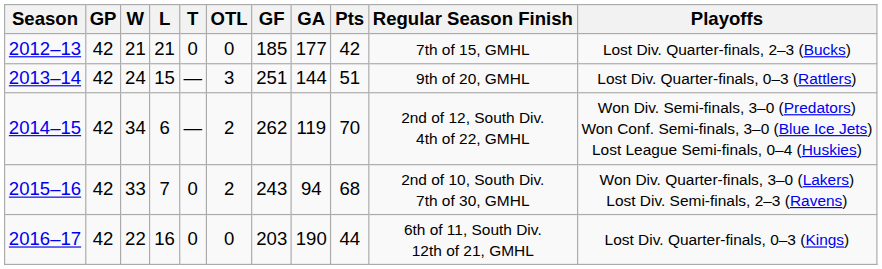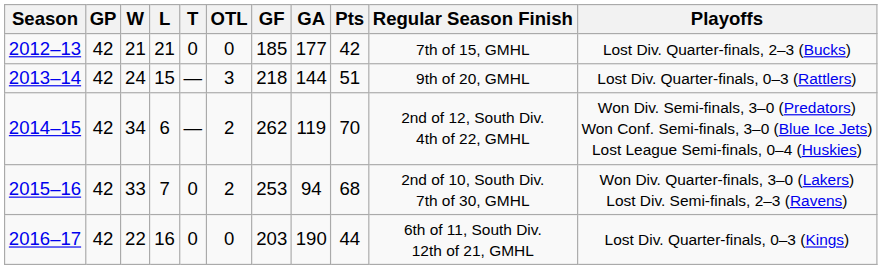2013–14 | GF: 251 -> 218
2015–16 | GF: 243 -> 253
